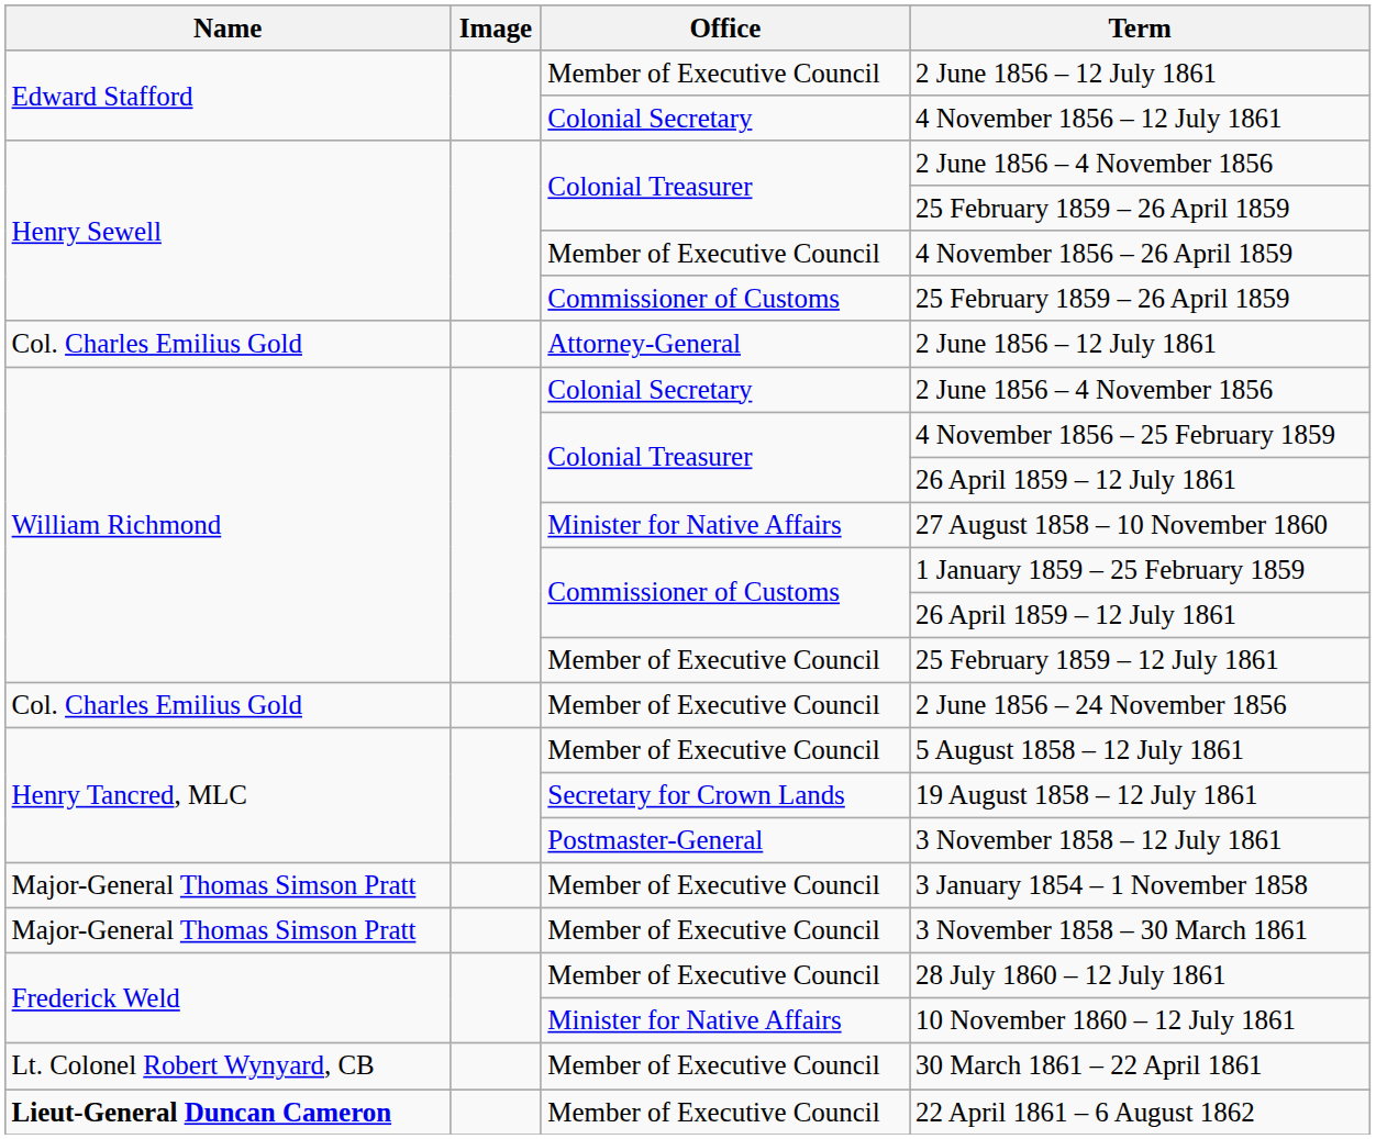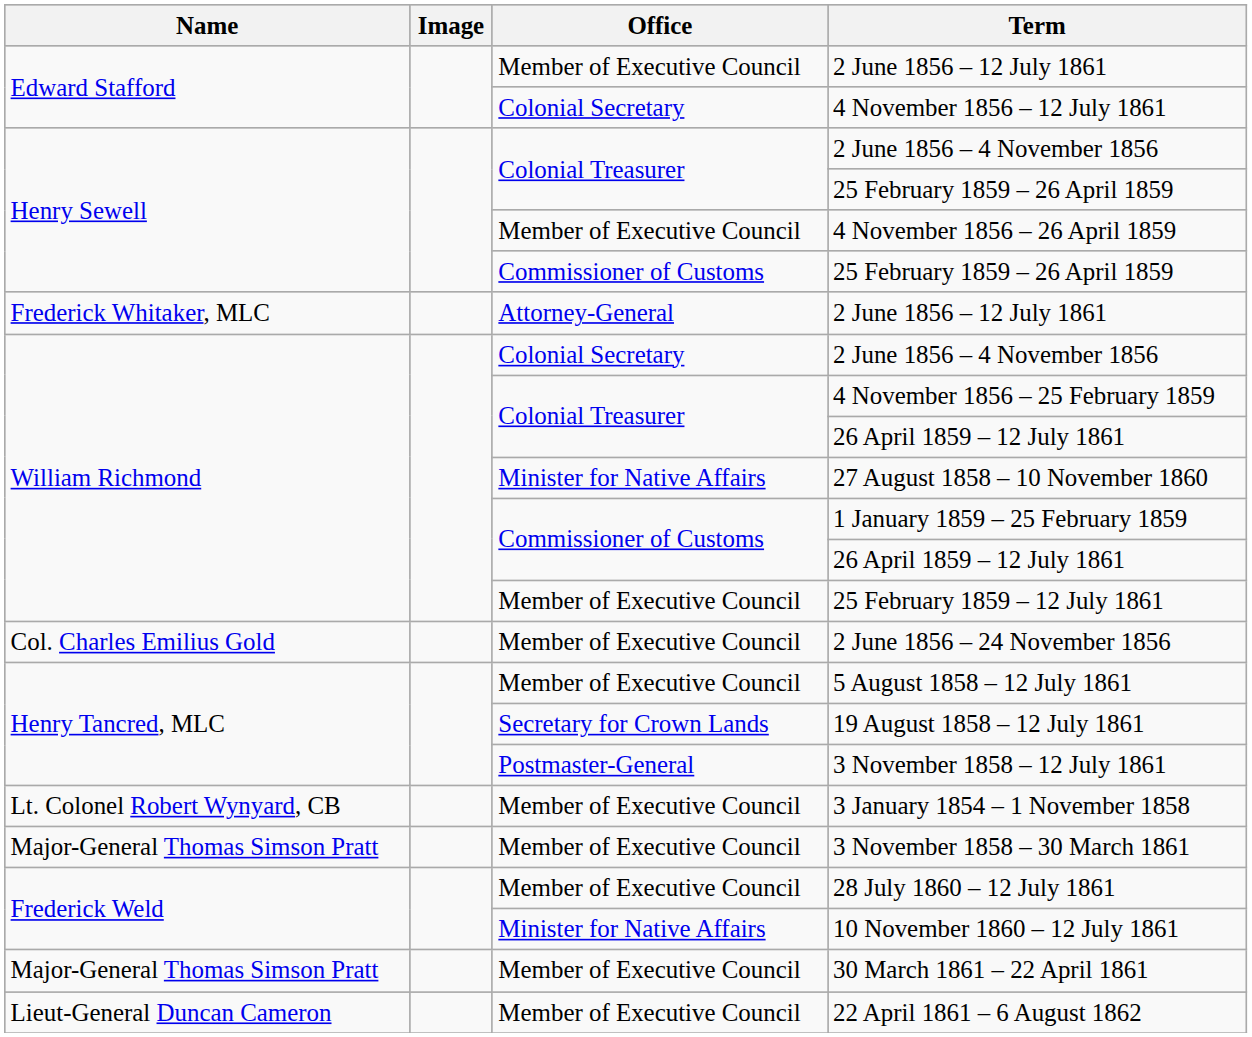Attorney-General / 2 June 1856 – 12 July 1861 | Name: Col. Charles Emilius Gold -> Frederick Whitaker, MLC
3 January 1854 – 1 November 1858 | Name: Major-General Thomas Simson Pratt -> Lt. Colonel Robert Wynyard, CB
30 March 1861 – 22 April 1861 | Name: Lt. Colonel Robert Wynyard, CB -> Major-General Thomas Simson Pratt
22 April 1861 – 6 August 1862 | Name: bold -> normal
